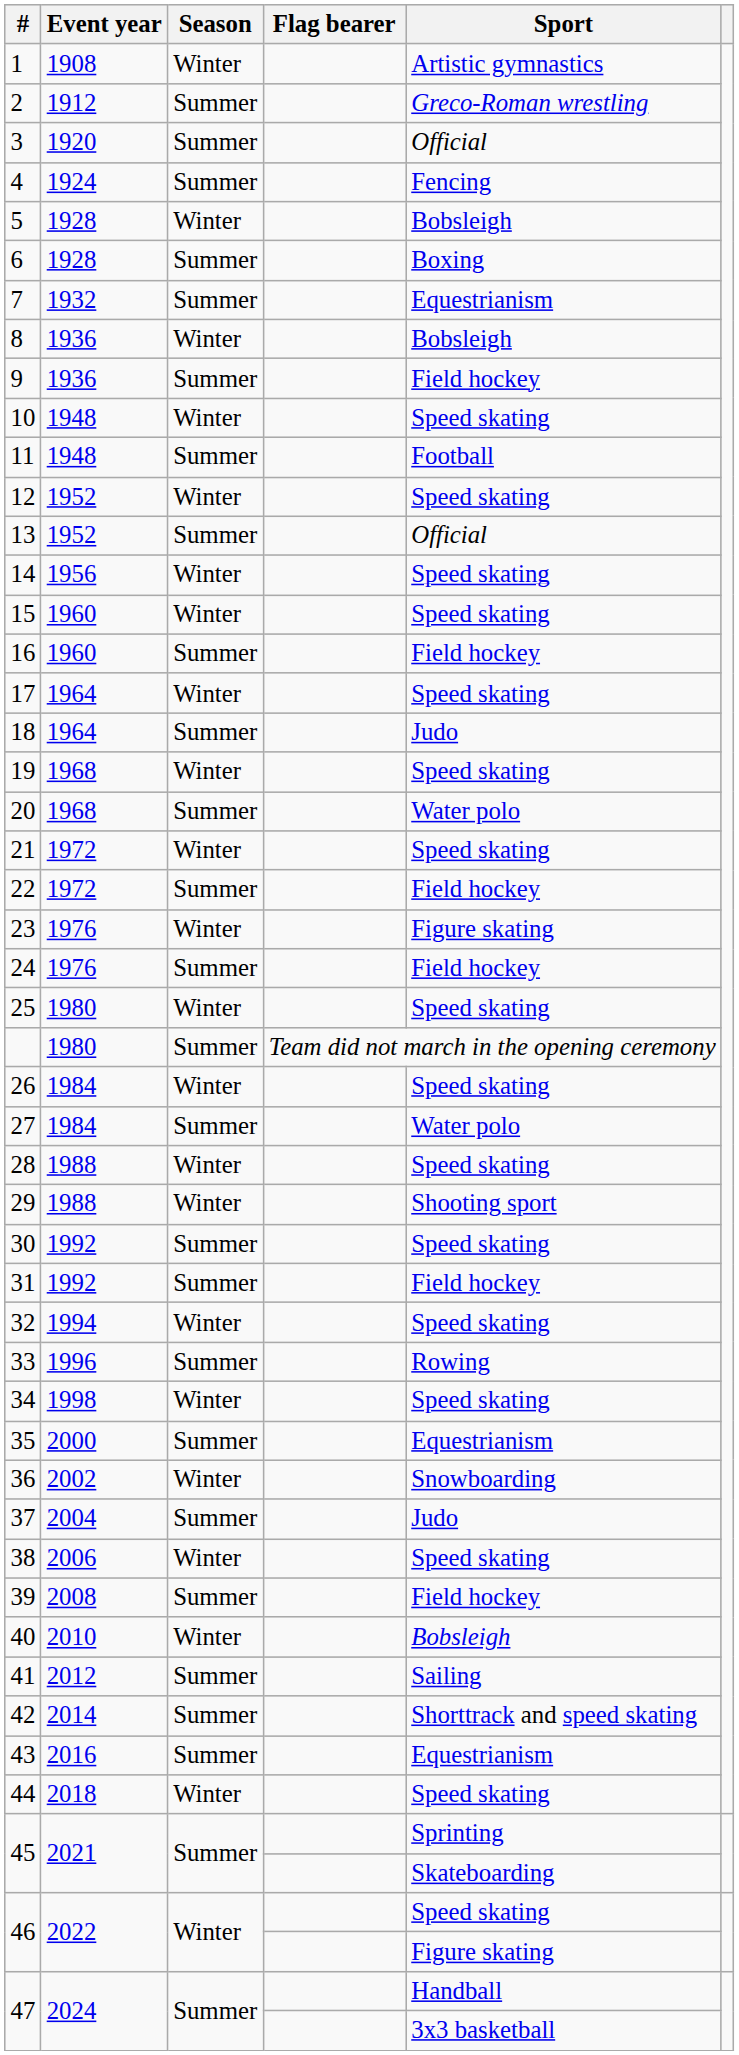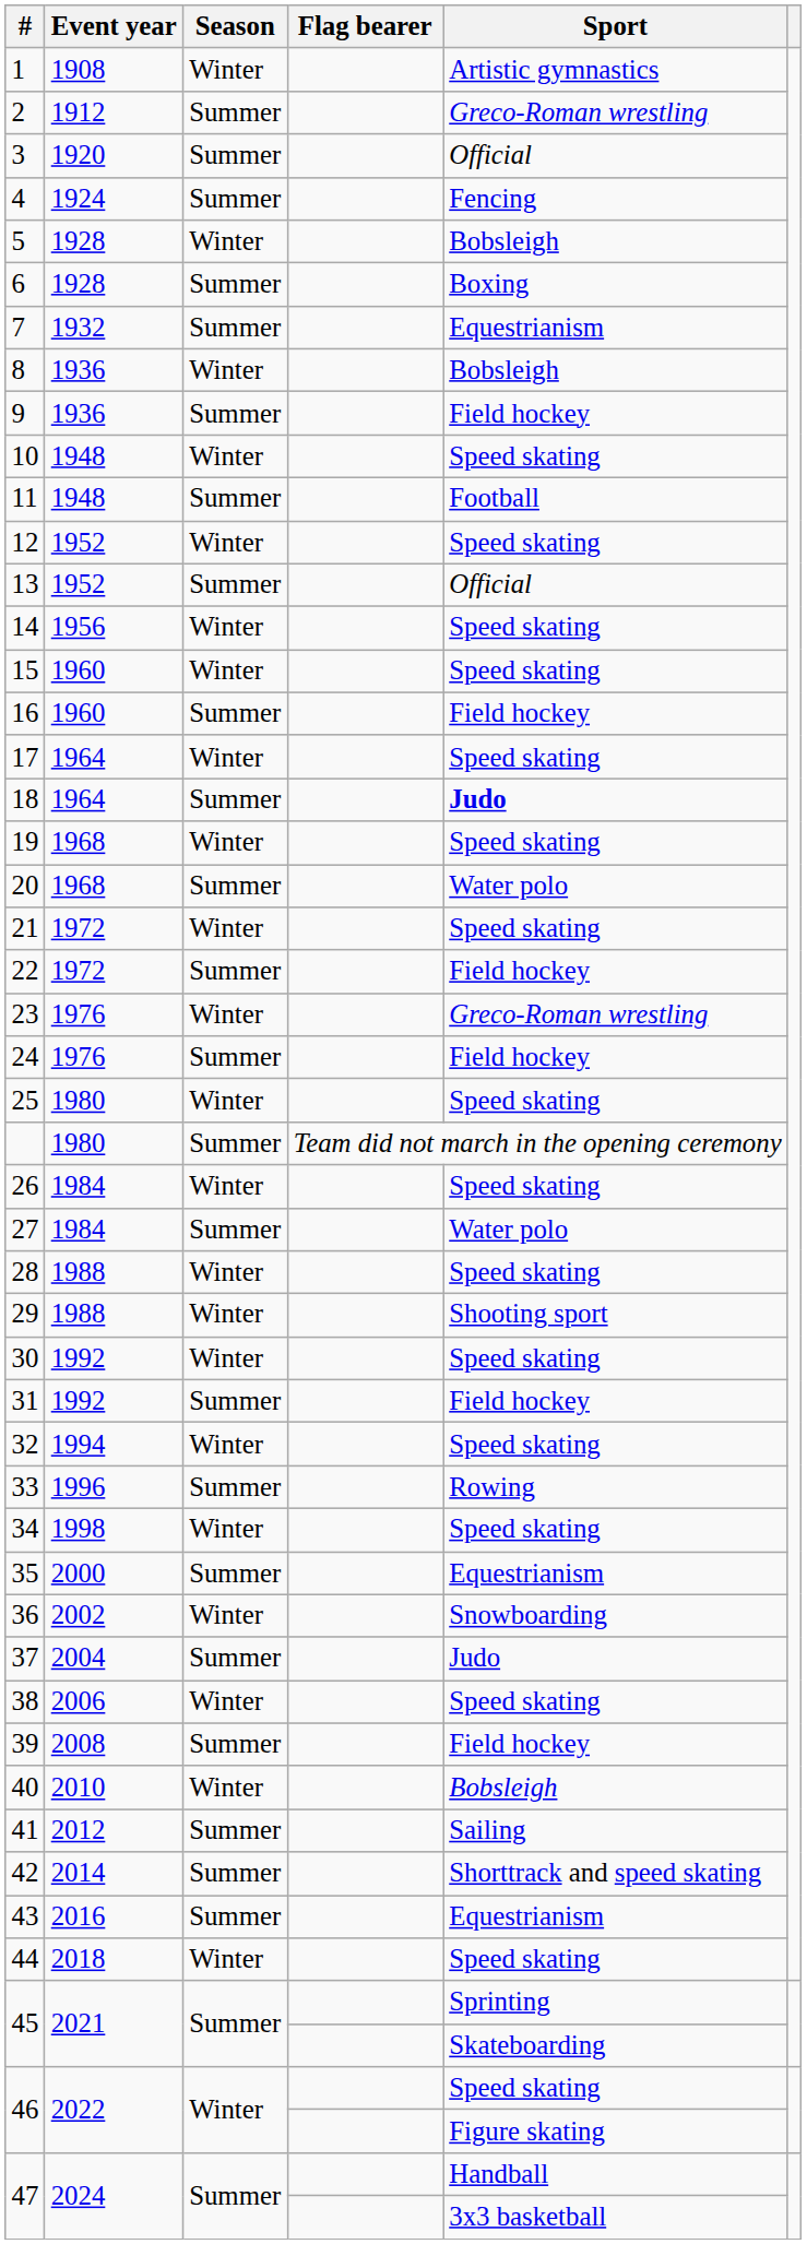18 | Sport: normal -> bold
23 | Sport: Figure skating -> Greco-Roman wrestling
30 | Season: Summer -> Winter
